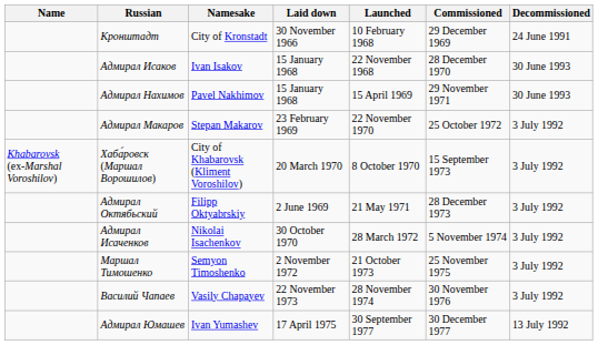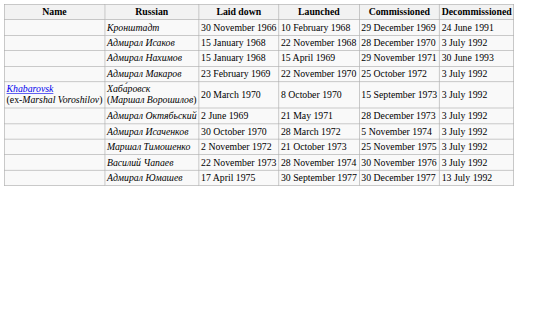- column: Namesake | City of Kronstadt | Ivan Isakov | Pavel Nakhimov | Stepan Makarov | City of Khabarovsk (Kliment Voroshilov) | Filipp Oktyabrskiy | Nikolai Isachenkov | Semyon Timoshenko | Vasily Chapayev | Ivan Yumashev
Адмирал Исаков | Decommissioned: 30 June 1993 -> 3 July 1992
